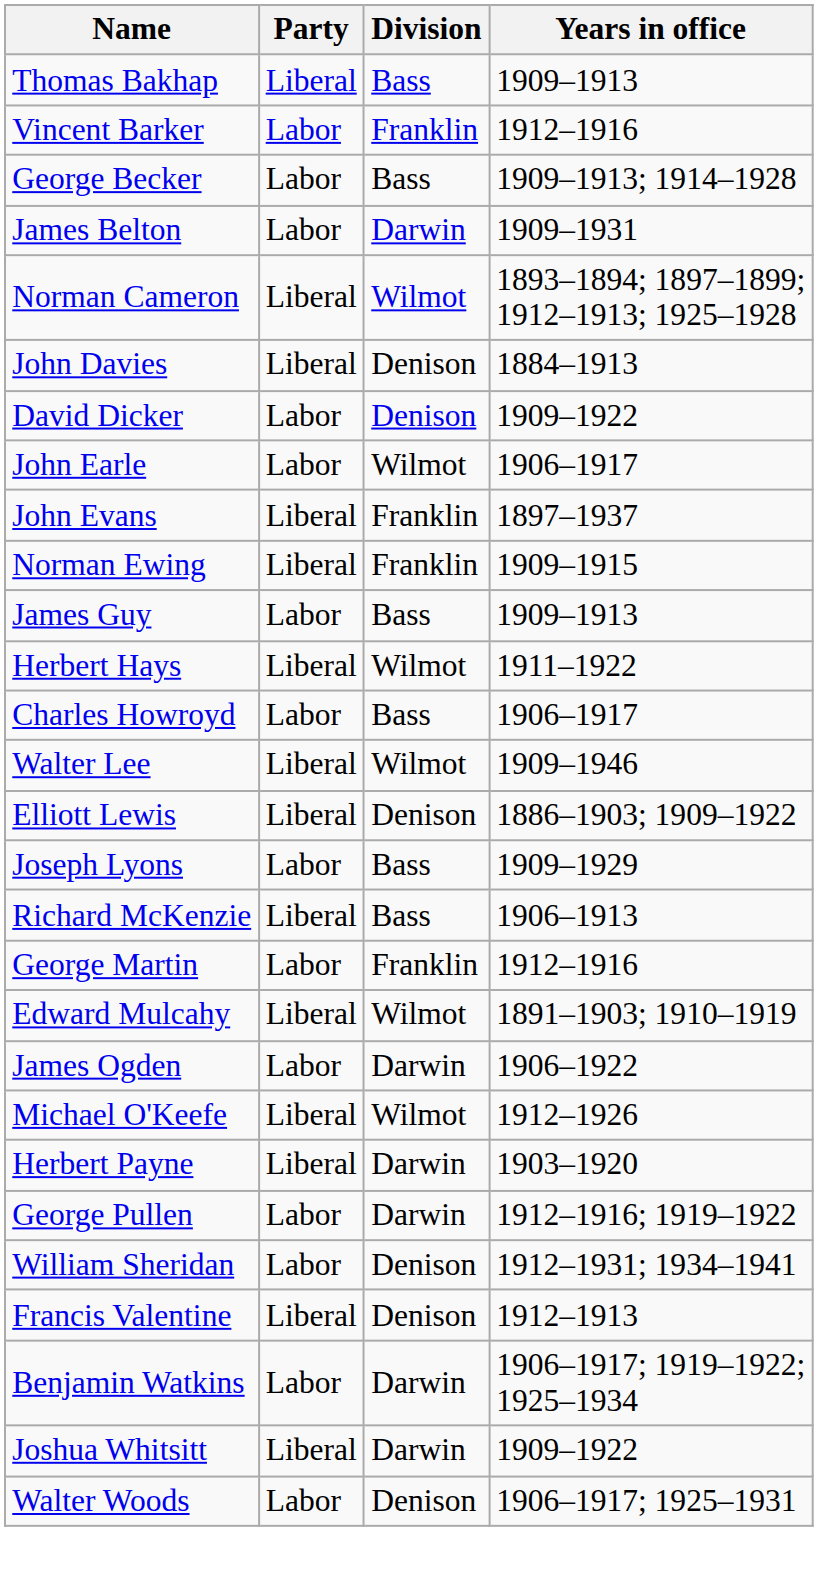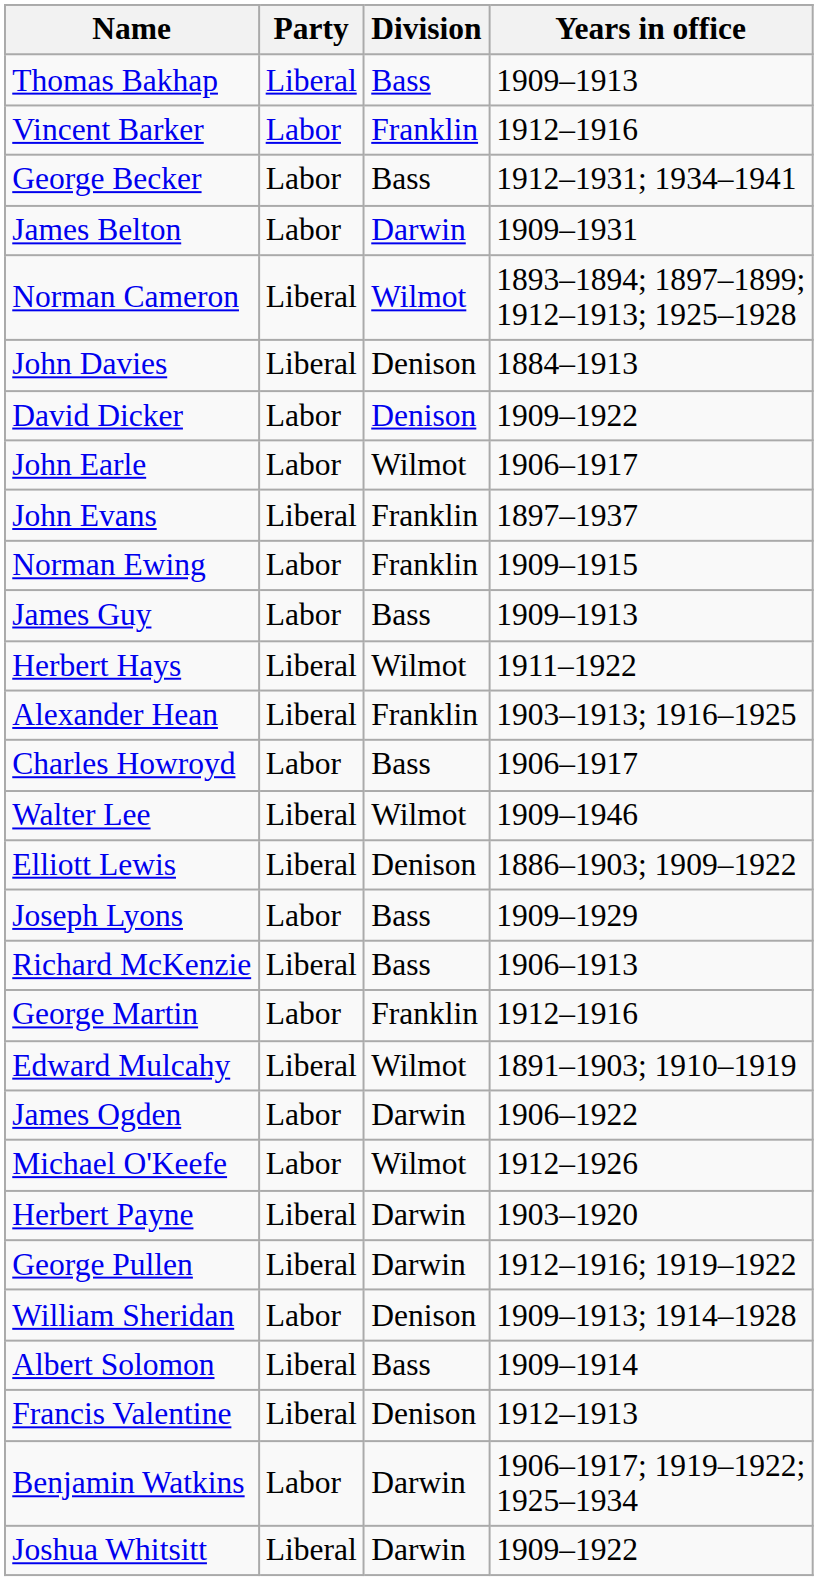George Becker | Years in office: 1909–1913; 1914–1928 -> 1912–1931; 1934–1941
Norman Ewing | Party: Liberal -> Labor
+ row: Alexander Hean | Liberal | Franklin | 1903–1913; 1916–1925
Michael O'Keefe | Party: Liberal -> Labor
George Pullen | Party: Labor -> Liberal
William Sheridan | Years in office: 1912–1931; 1934–1941 -> 1909–1913; 1914–1928
+ row: Albert Solomon | Liberal | Bass | 1909–1914
- row: Walter Woods | Labor | Denison | 1906–1917; 1925–1931
